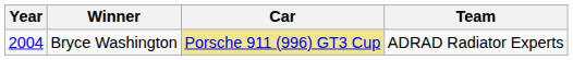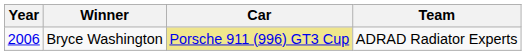Bryce Washington | Year: 2004 -> 2006
